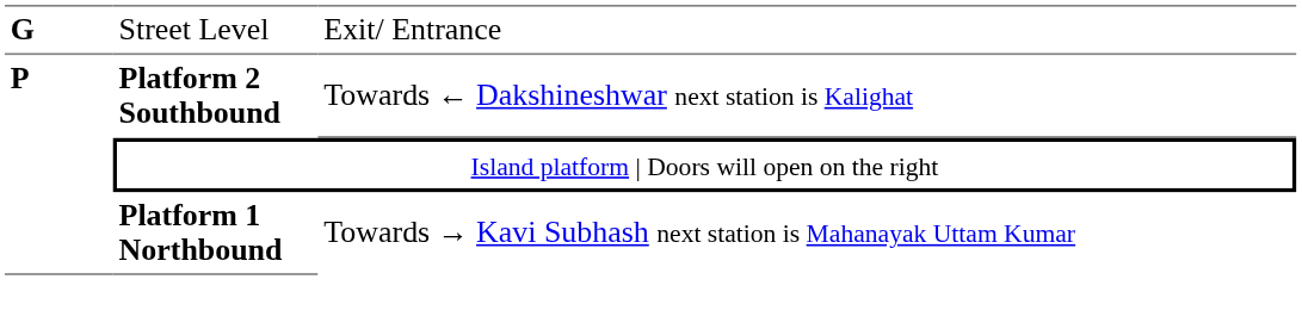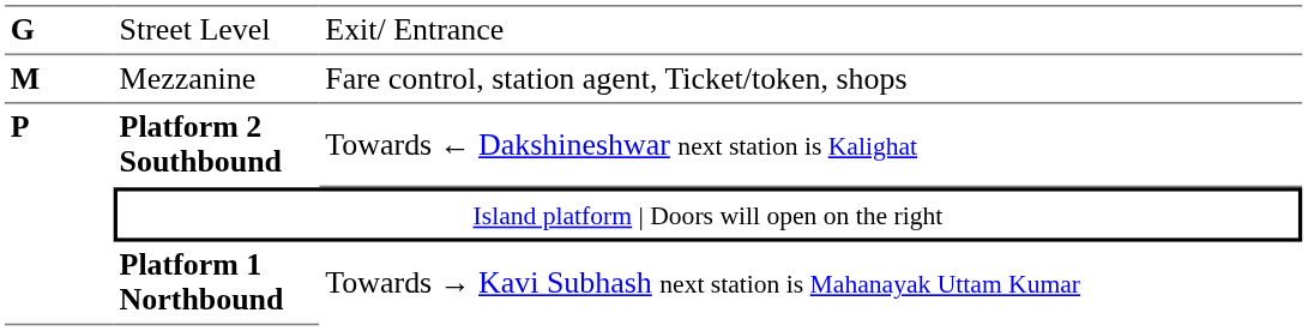+ row: M | Mezzanine | Fare control, station agent, Ticket/token, shops
